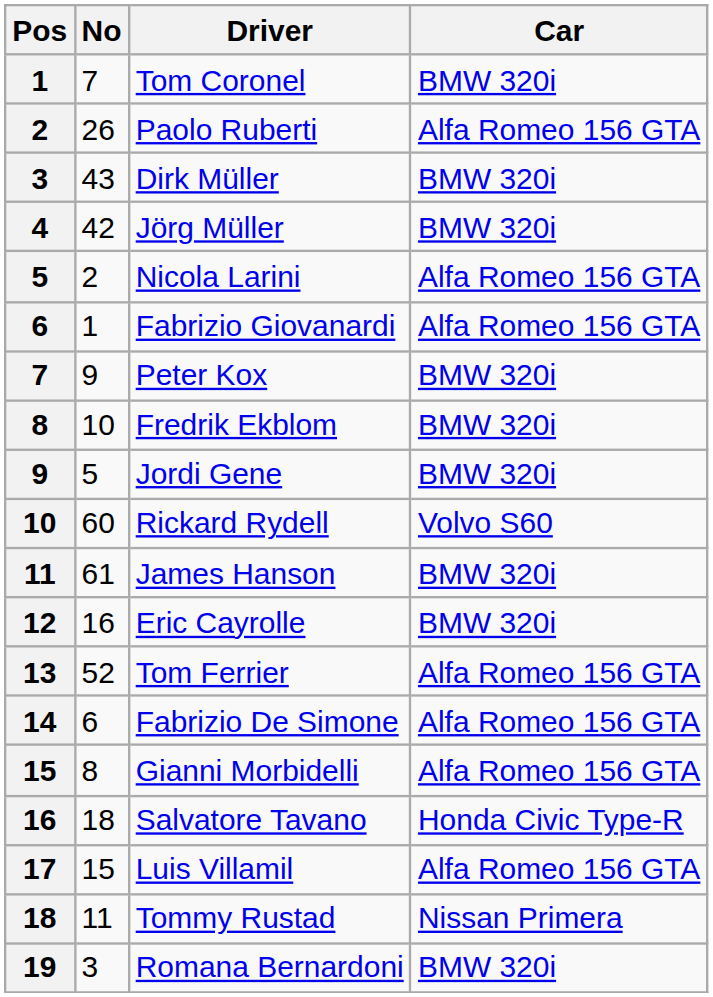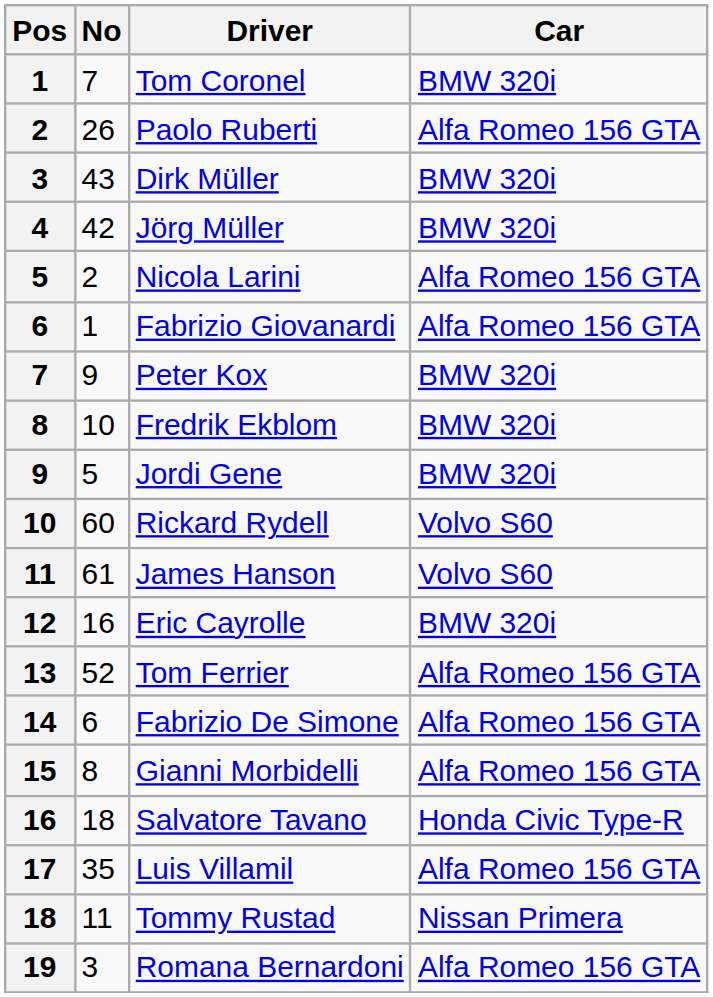James Hanson | Car: BMW 320i -> Volvo S60
Luis Villamil | No: 15 -> 35
Romana Bernardoni | Car: BMW 320i -> Alfa Romeo 156 GTA
